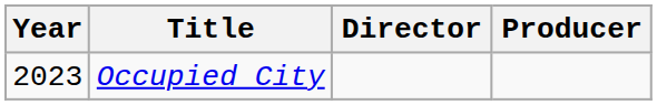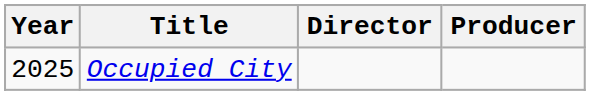Occupied City | Year: 2023 -> 2025
